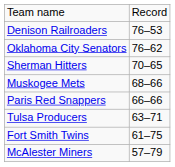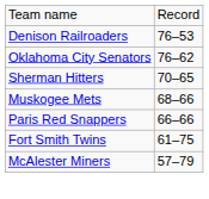- row: Tulsa Producers | 63–71
